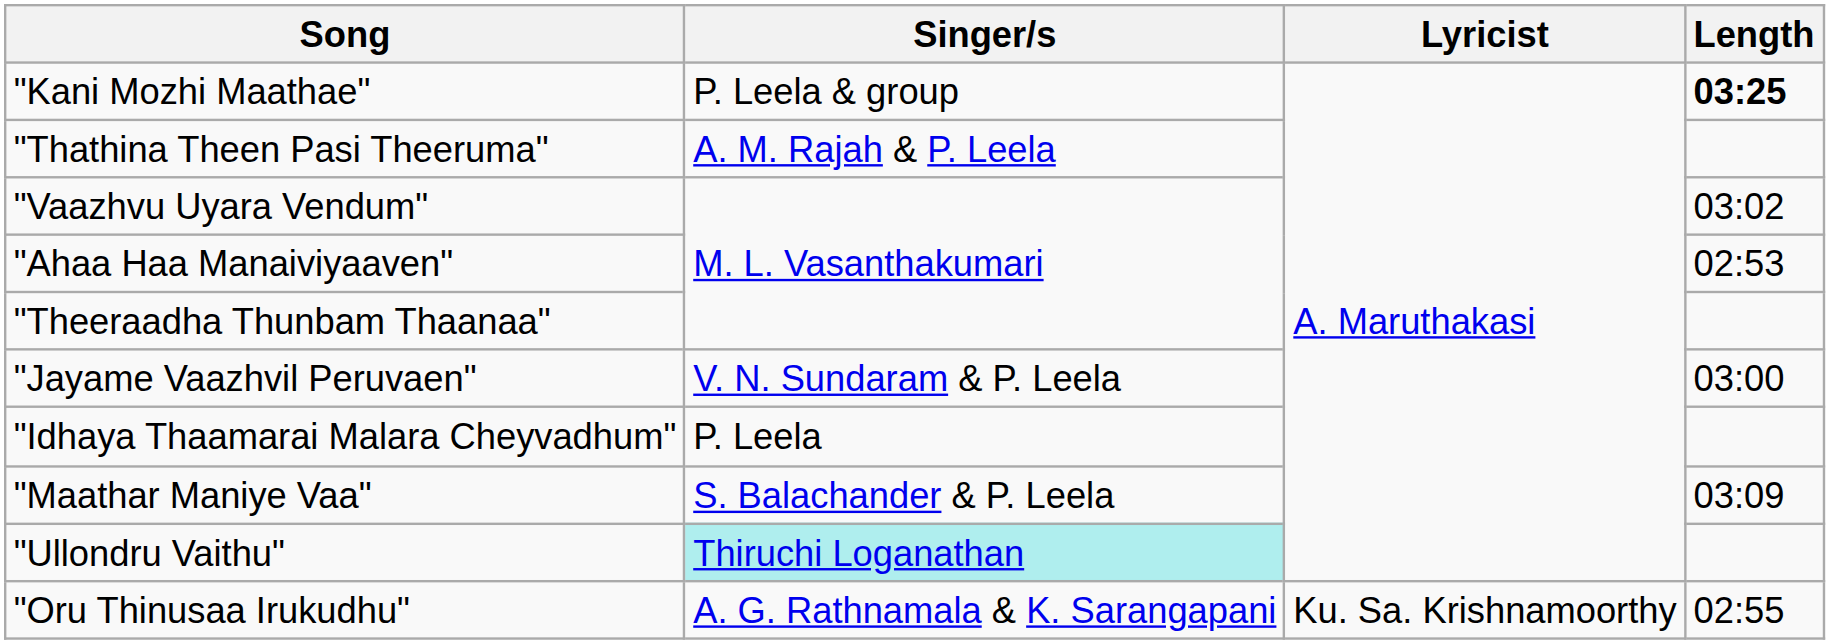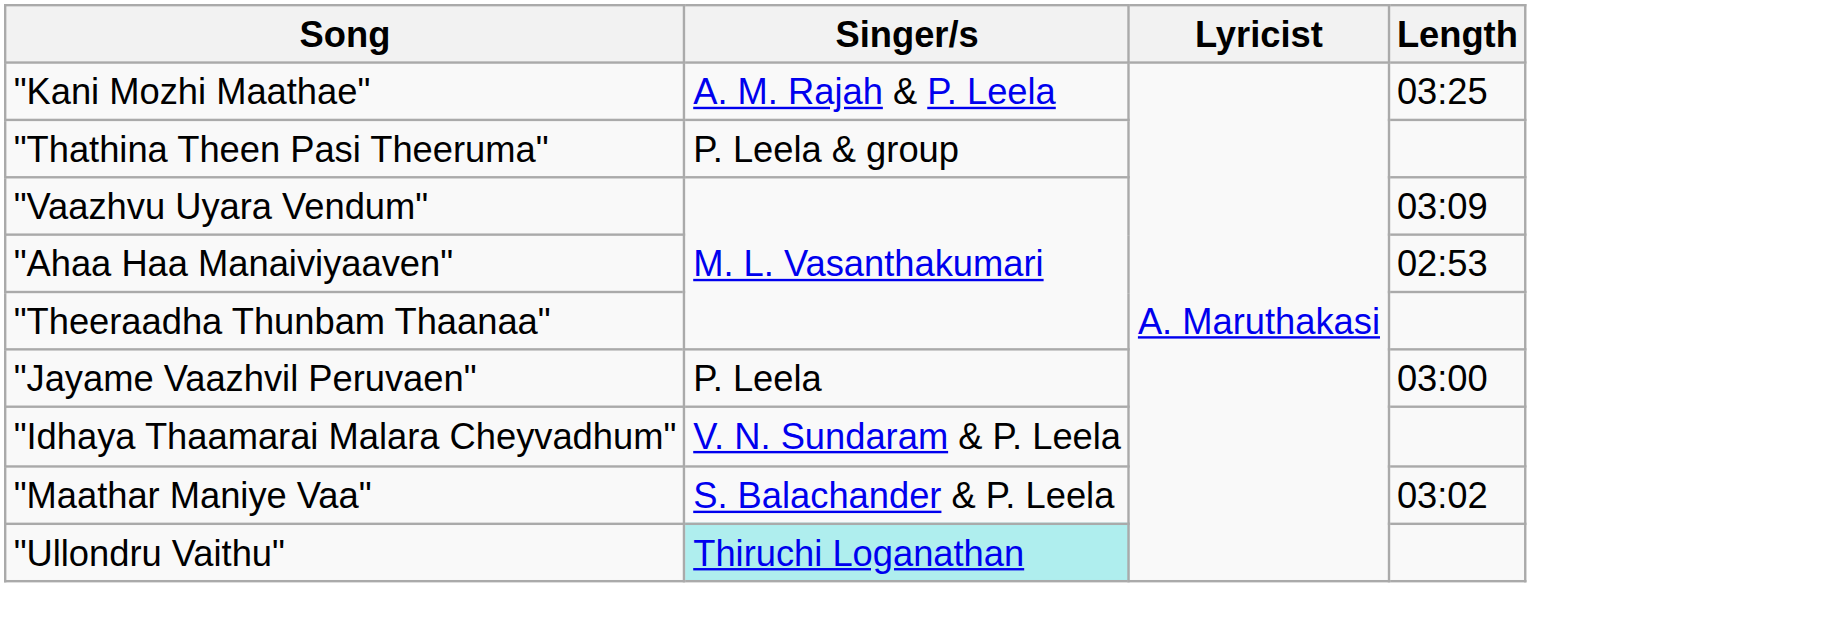"Kani Mozhi Maathae" | Singer/s: P. Leela & group -> A. M. Rajah & P. Leela
"Kani Mozhi Maathae" | Length: bold -> normal
"Thathina Theen Pasi Theeruma" | Singer/s: A. M. Rajah & P. Leela -> P. Leela & group
"Vaazhvu Uyara Vendum" | Length: 03:02 -> 03:09
"Jayame Vaazhvil Peruvaen" | Singer/s: V. N. Sundaram & P. Leela -> P. Leela
"Idhaya Thaamarai Malara Cheyvadhum" | Singer/s: P. Leela -> V. N. Sundaram & P. Leela
"Maathar Maniye Vaa" | Length: 03:09 -> 03:02
- row: "Oru Thinusaa Irukudhu" | A. G. Rathnamala & K. Sarangapani | Ku. Sa. Krishnamoorthy | 02:55
